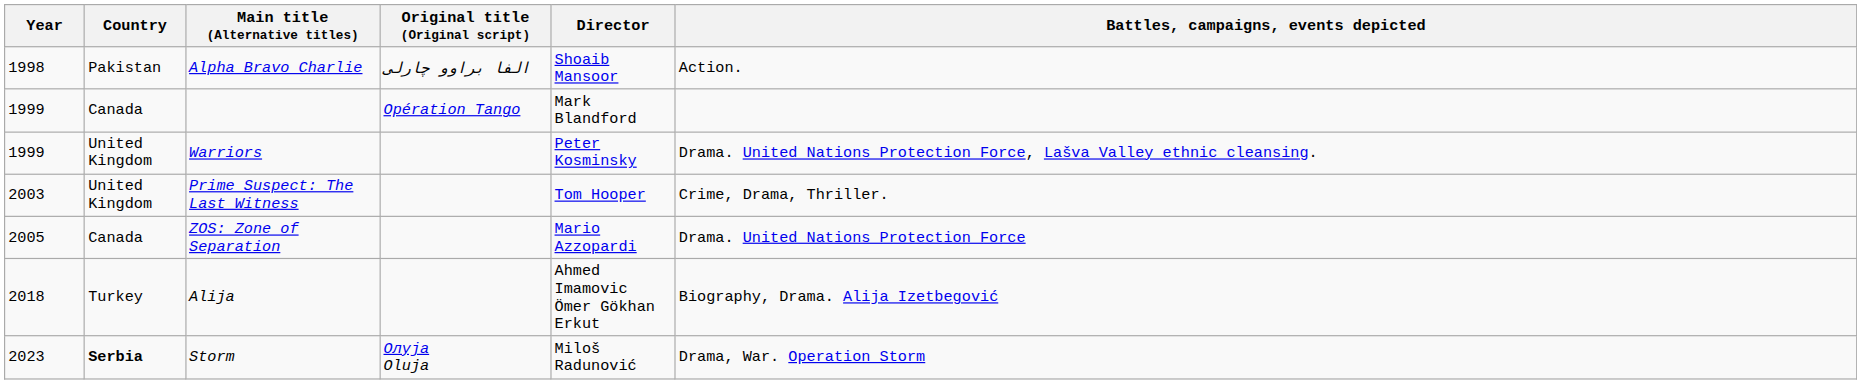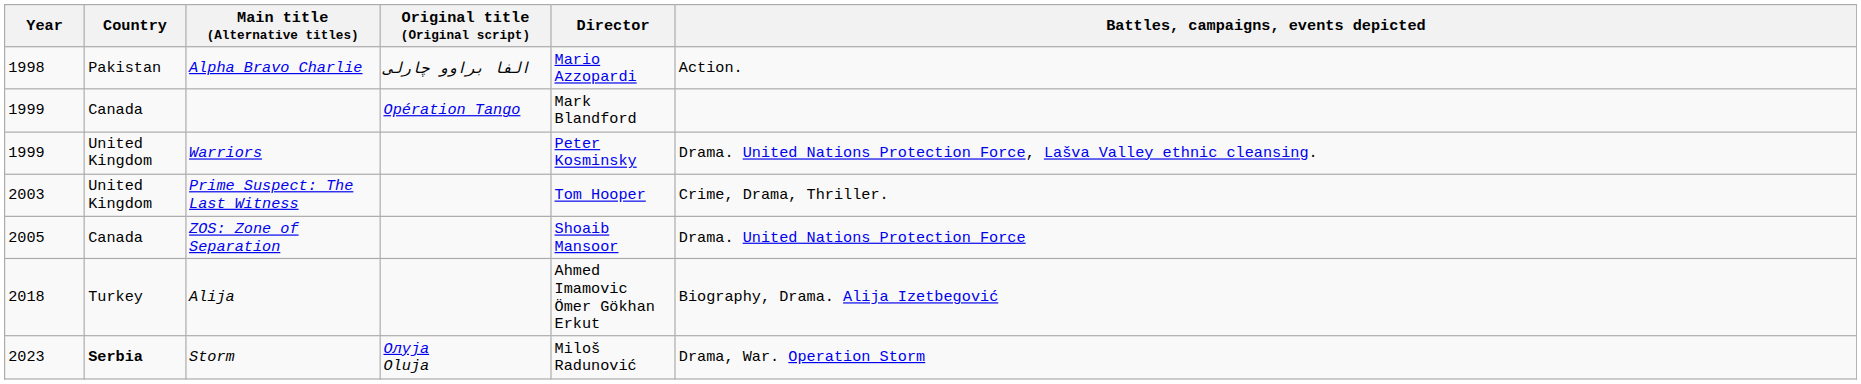Alpha Bravo Charlie | Director: Shoaib Mansoor -> Mario Azzopardi
ZOS: Zone of Separation | Director: Mario Azzopardi -> Shoaib Mansoor
